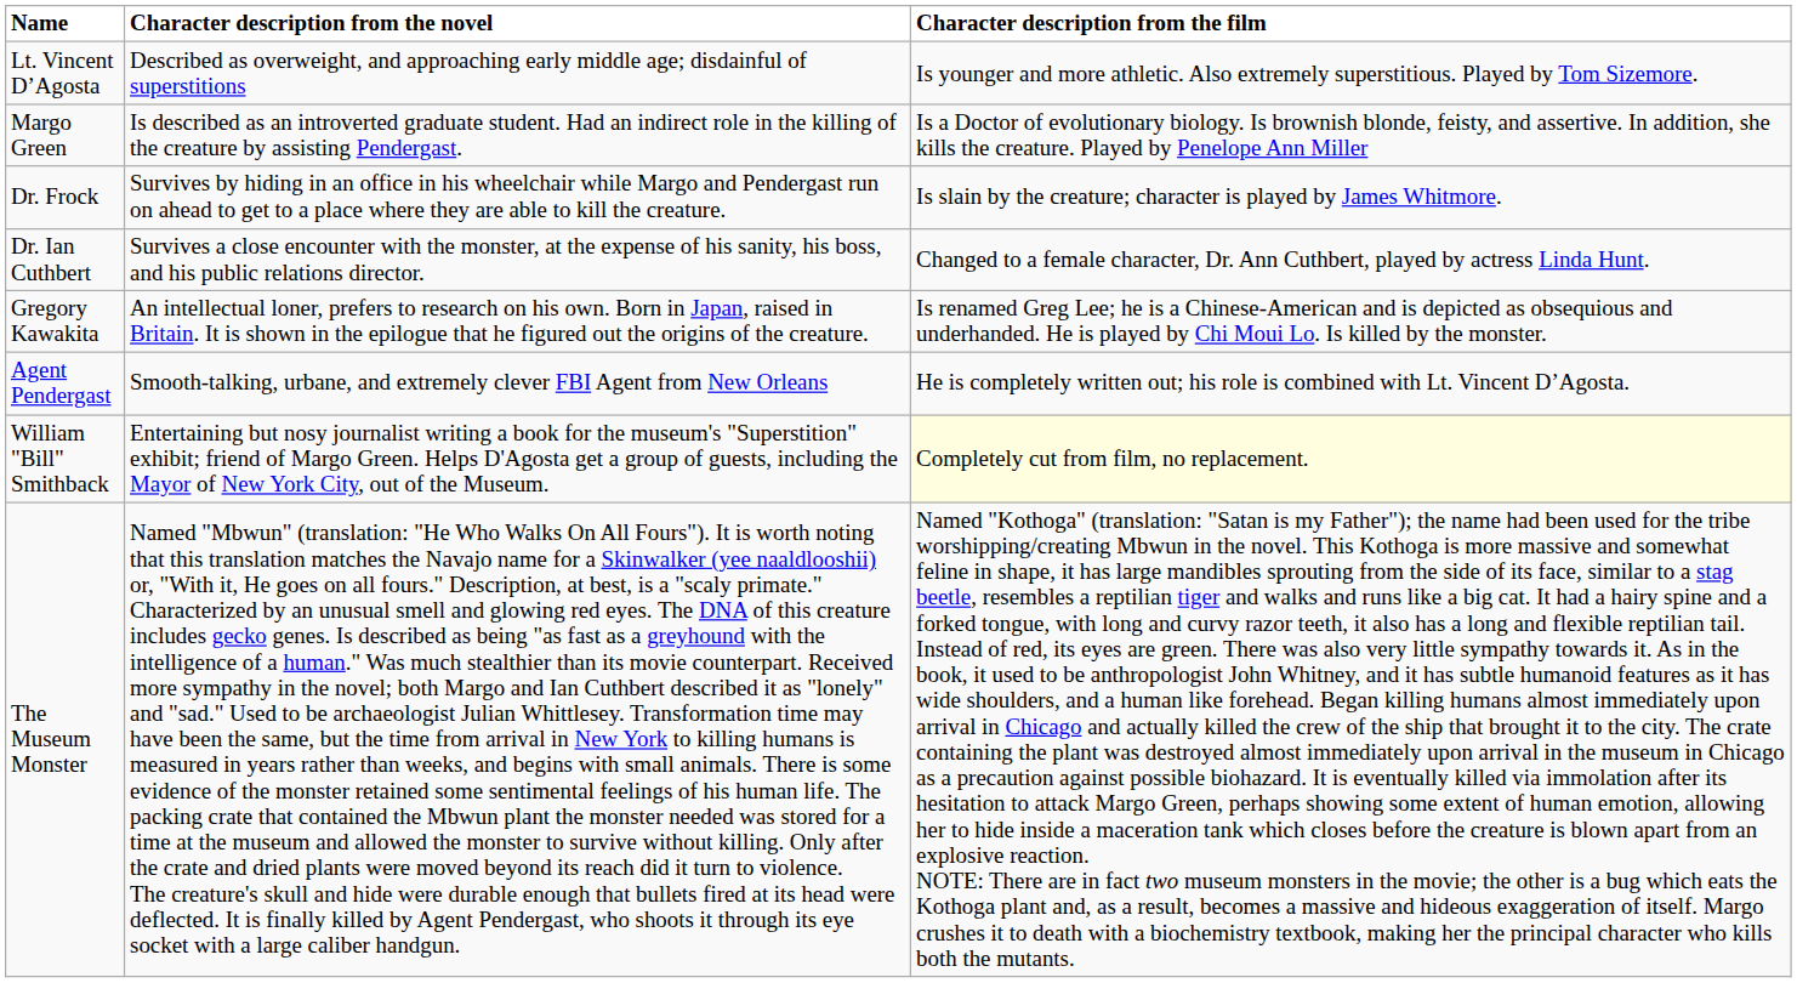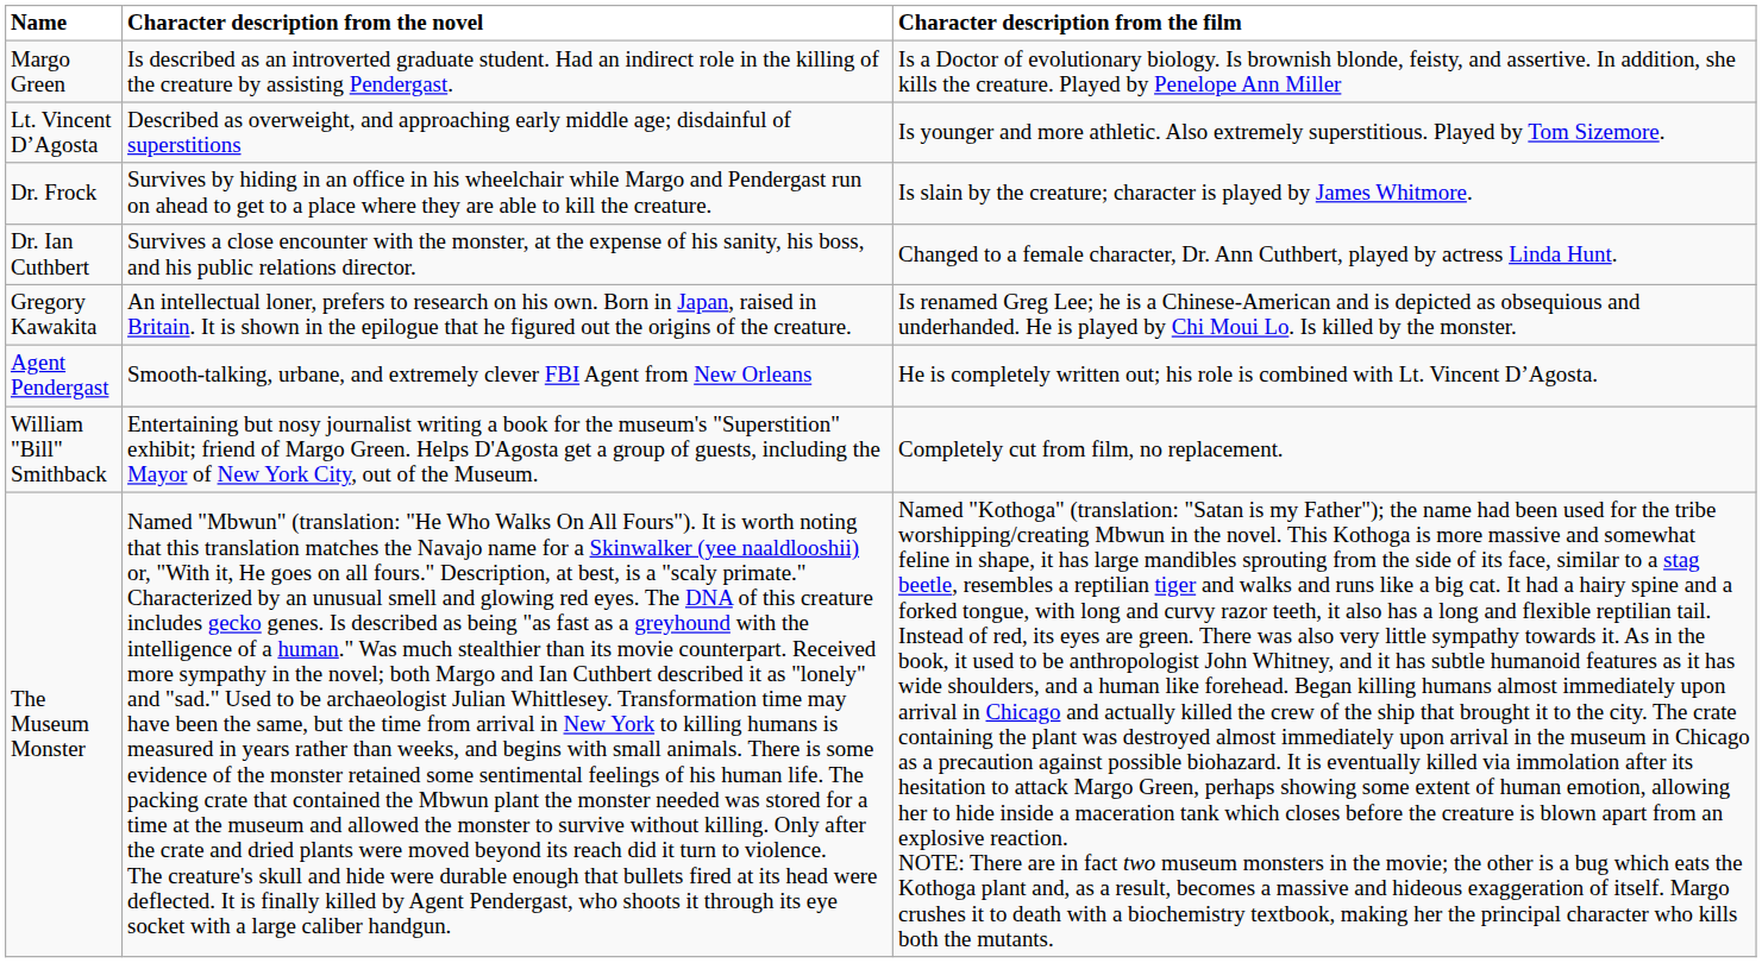rows swapped: Margo Green <-> Lt. Vincent D’Agosta
William "Bill" Smithback | Character description from the film: lightyellow background -> no background
